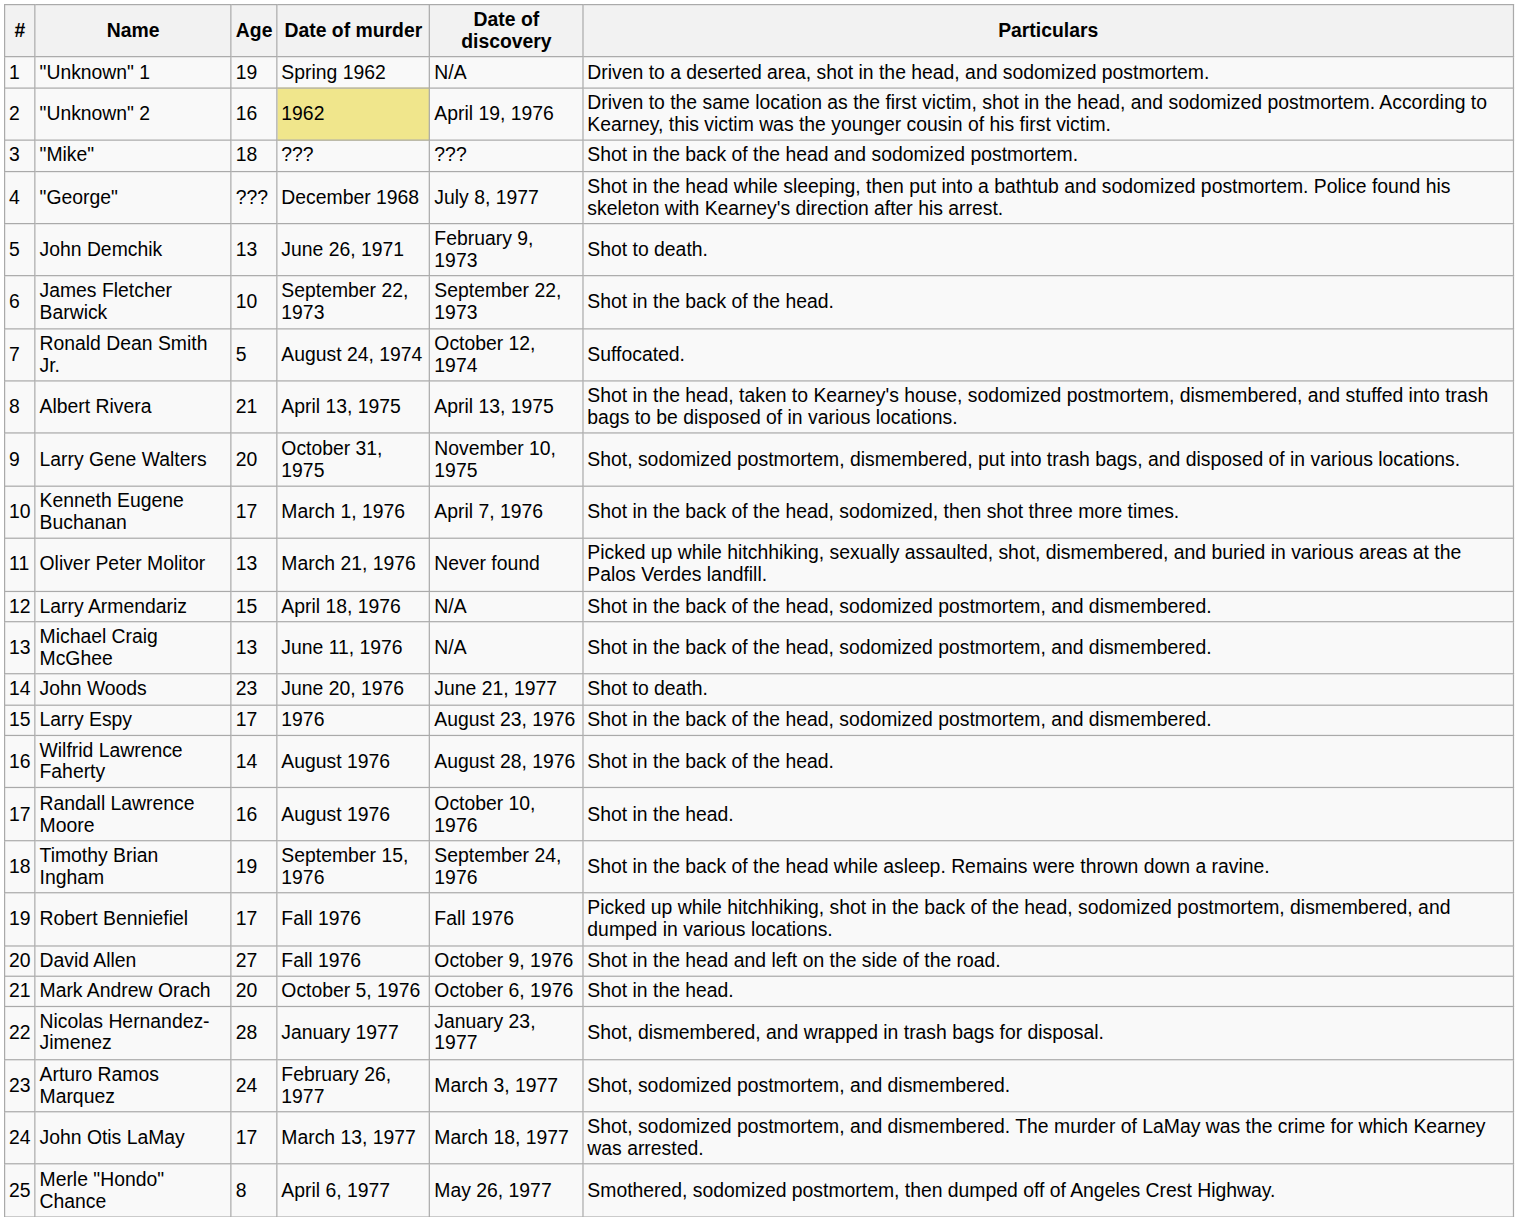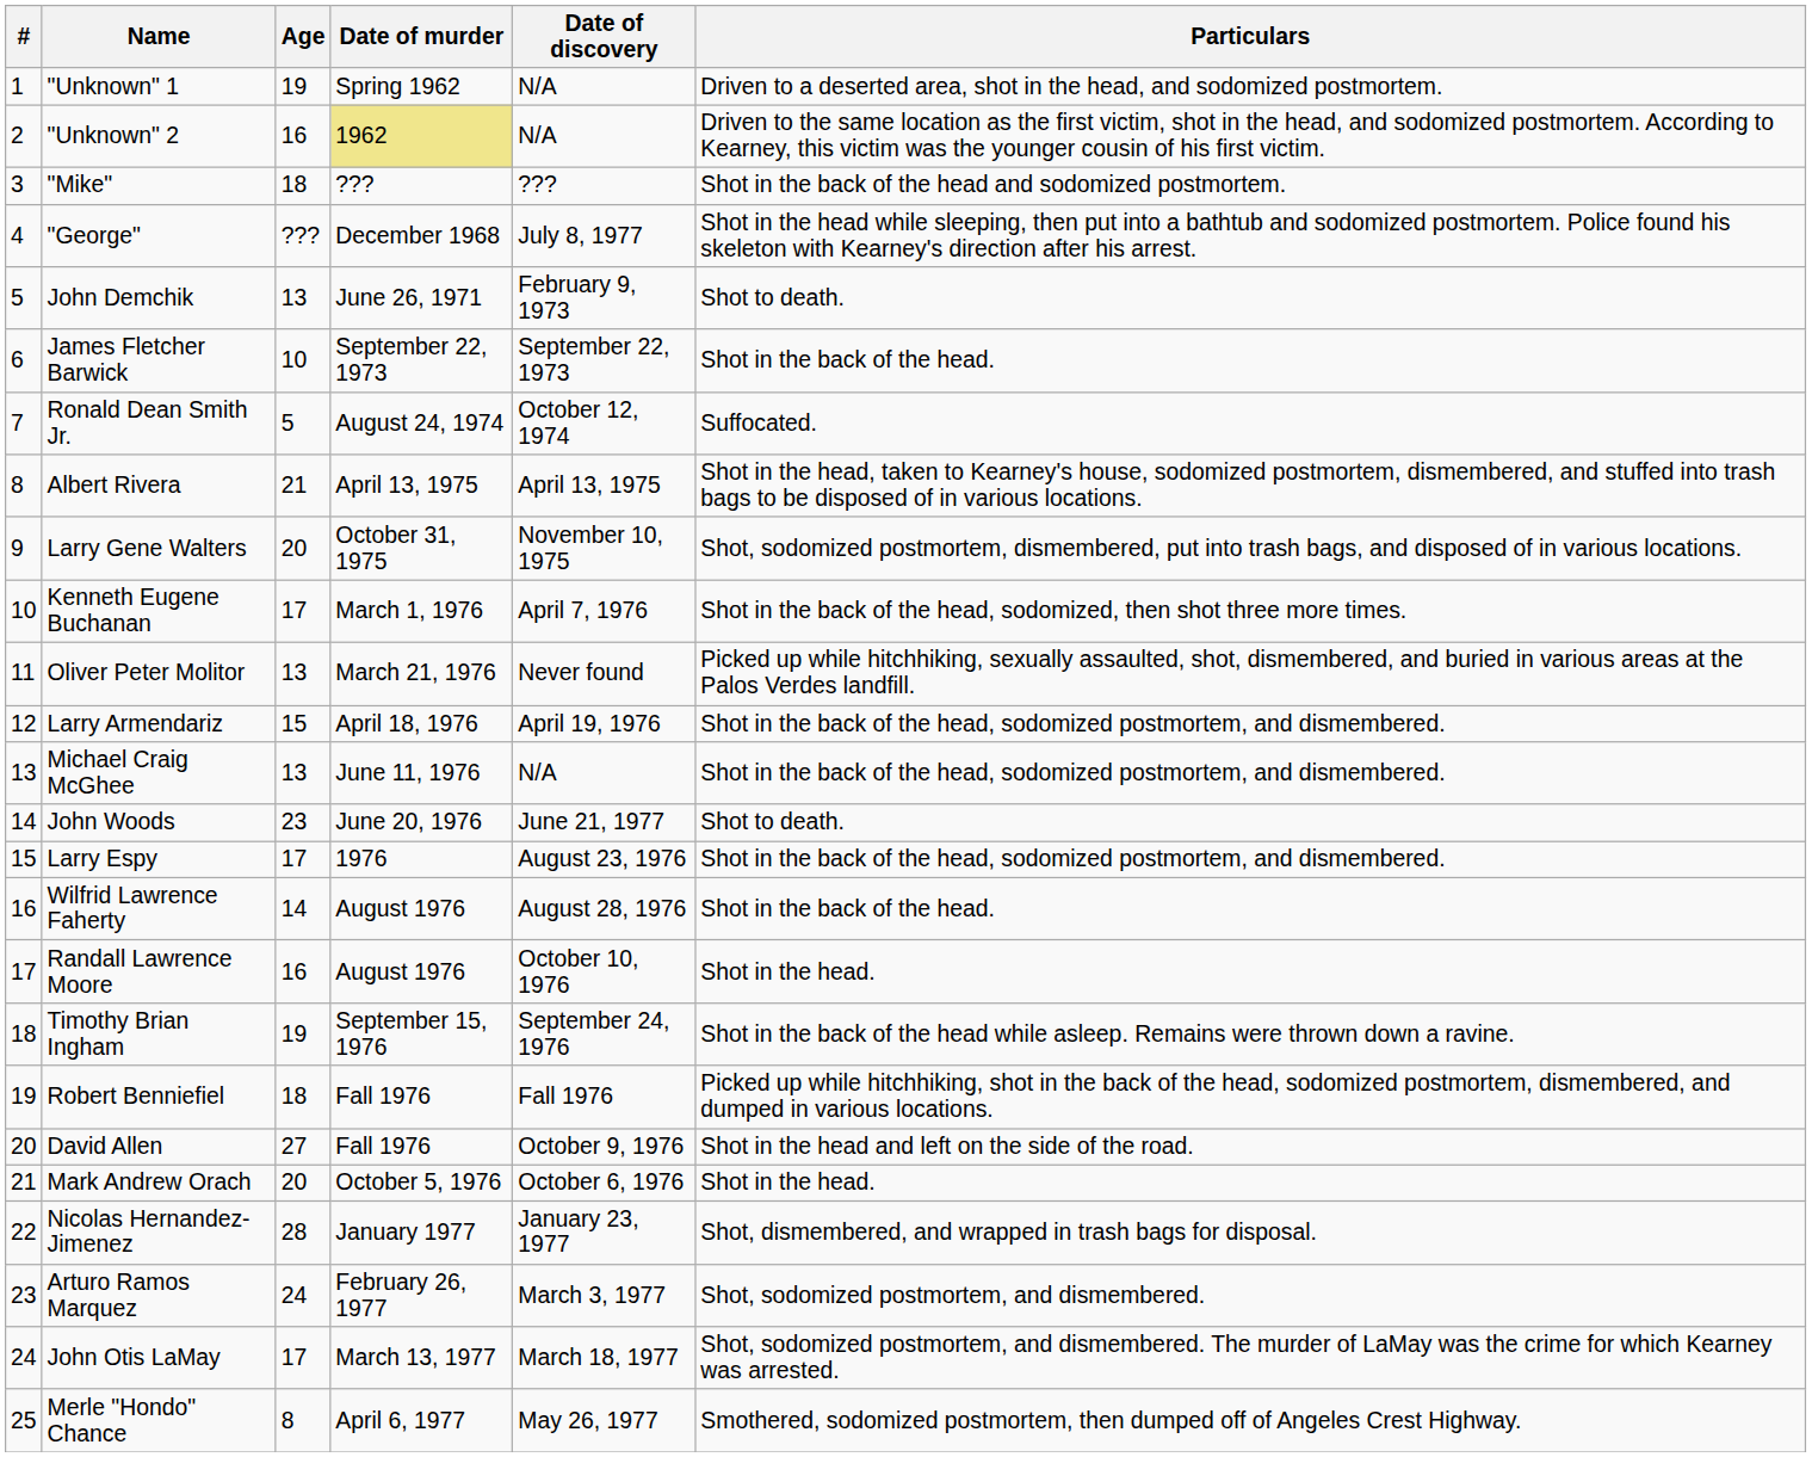"Unknown" 2 | Date of discovery: April 19, 1976 -> N/A
Larry Armendariz | Date of discovery: N/A -> April 19, 1976
Robert Benniefiel | Age: 17 -> 18
